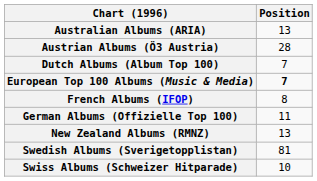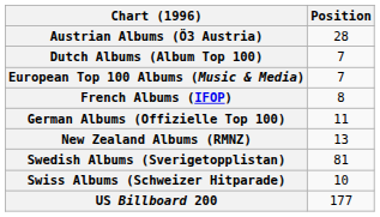- row: Australian Albums (ARIA) | 13
European Top 100 Albums (Music & Media) | Position: bold -> normal
+ row: US Billboard 200 | 177
